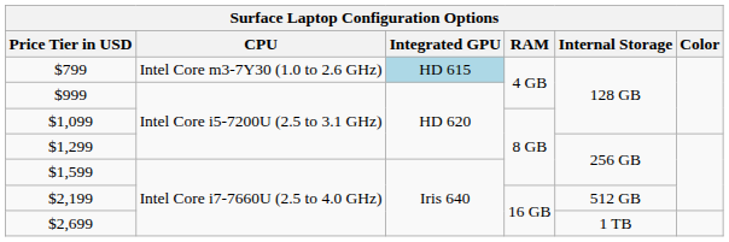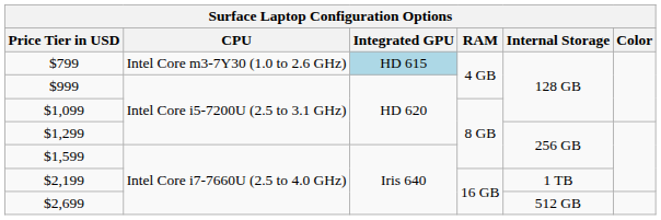$2,199 | Internal Storage: 512 GB -> 1 TB
$2,699 | Internal Storage: 1 TB -> 512 GB
